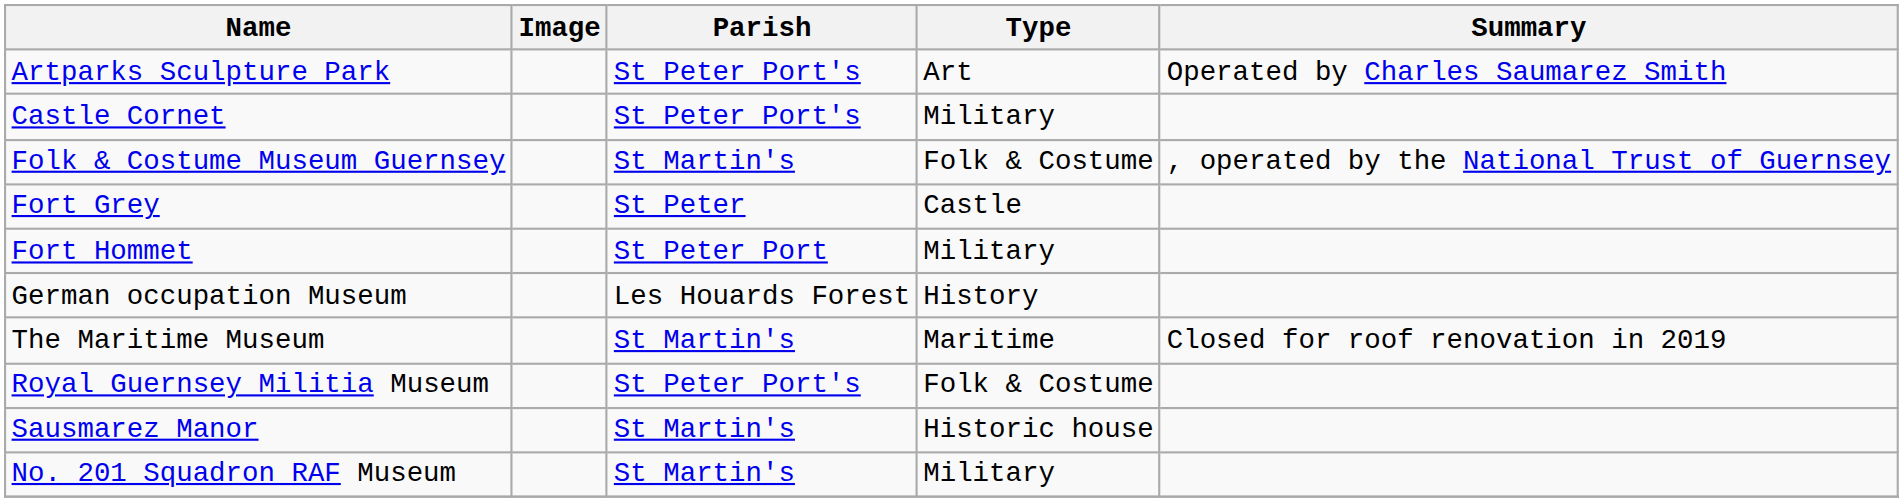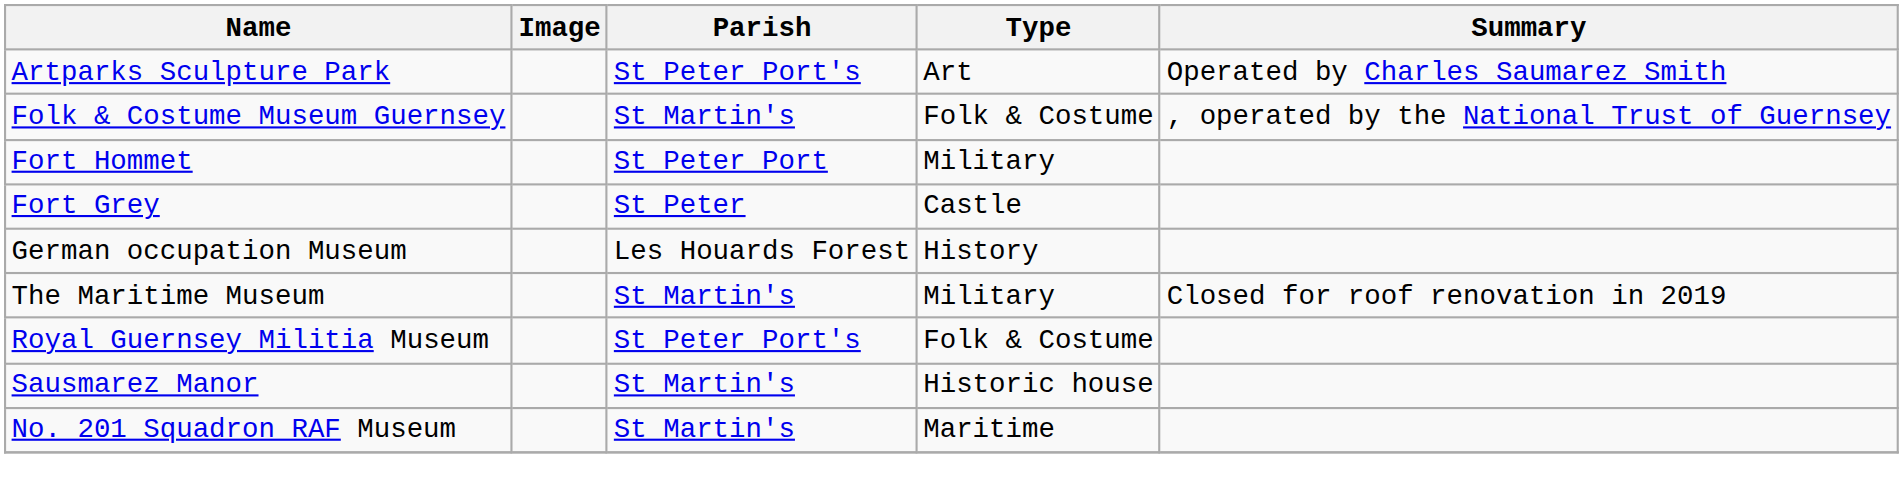- row: Castle Cornet | St Peter Port's | Military
rows swapped: Fort Grey <-> Fort Hommet
The Maritime Museum | Type: Maritime -> Military
No. 201 Squadron RAF Museum | Type: Military -> Maritime
